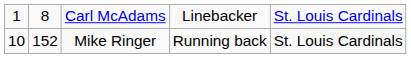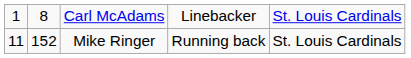Mike Ringer | column 1: 10 -> 11
